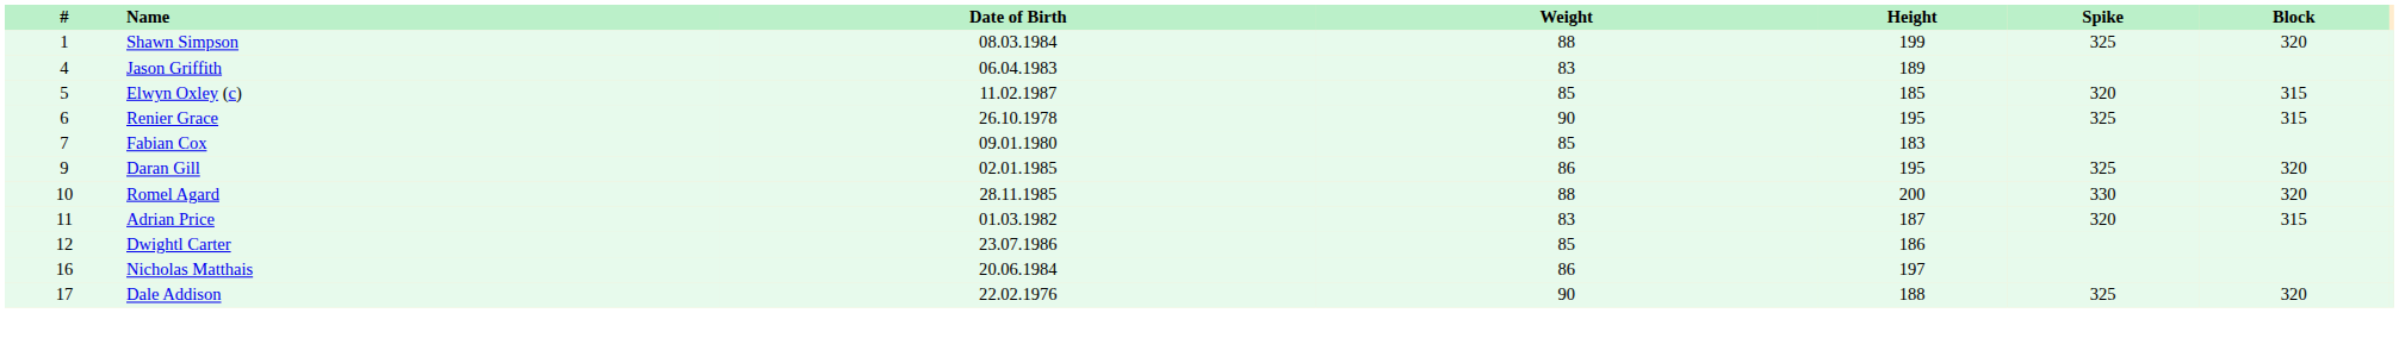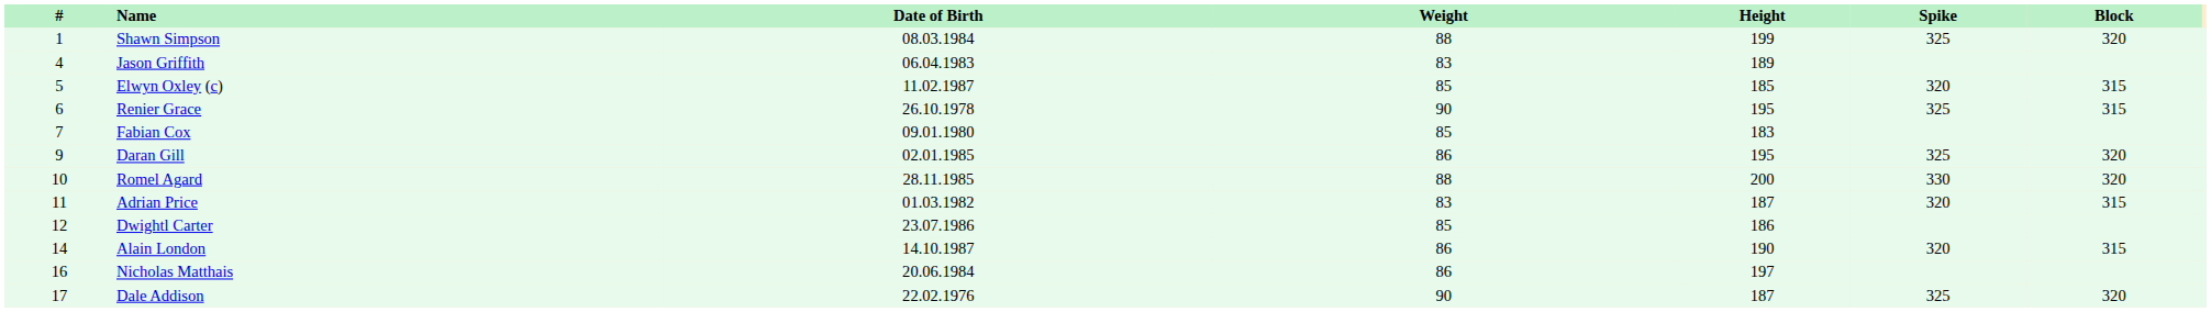+ row: 14 | Alain London | 14.10.1987 | 86 | 190 | 320 | 315
Dale Addison | Height: 188 -> 187
